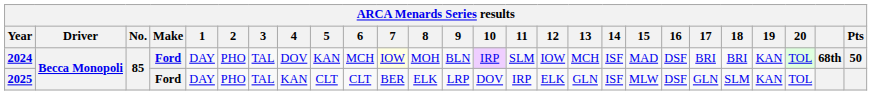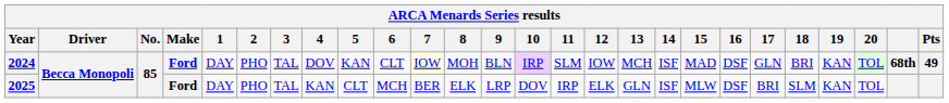2024 | 6: MCH -> CLT
2024 | 17: BRI -> GLN
2024 | Pts: 50 -> 49
2025 | 6: CLT -> MCH
2025 | 17: GLN -> BRI
